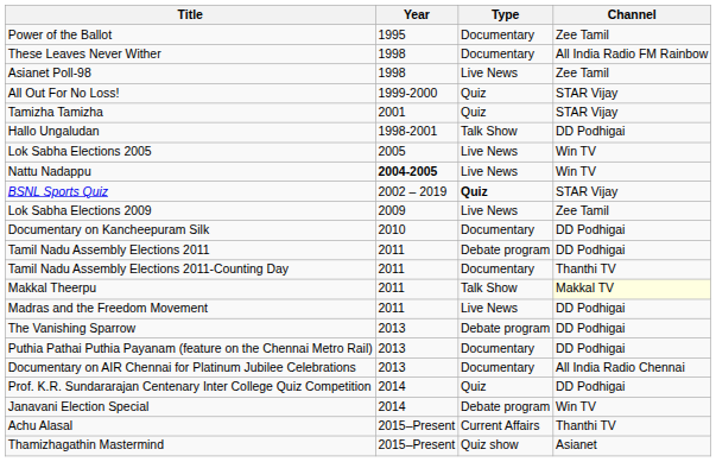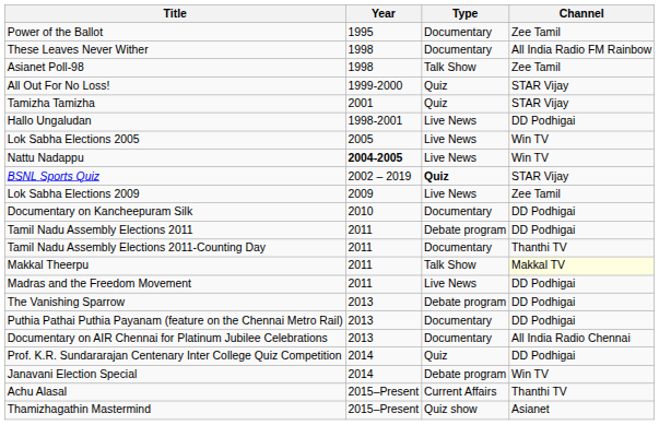Asianet Poll-98 | Type: Live News -> Talk Show
Hallo Ungaludan | Type: Talk Show -> Live News
